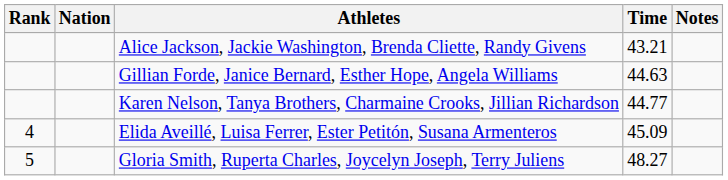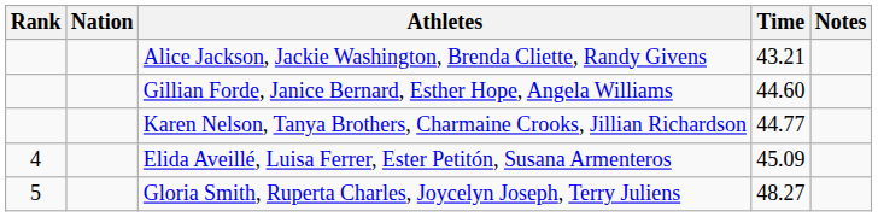Gillian Forde, Janice Bernard, Esther Hope, Angela Williams | Time: 44.63 -> 44.60
